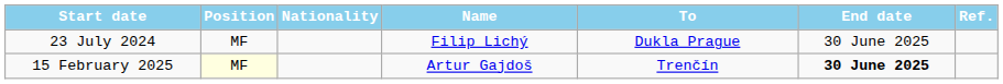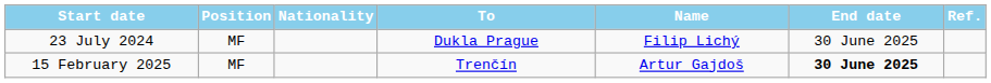columns swapped: Name <-> To
15 February 2025 | Position: lightyellow background -> no background
